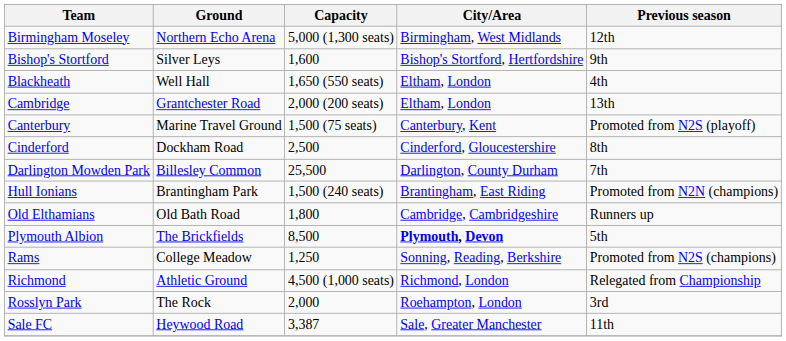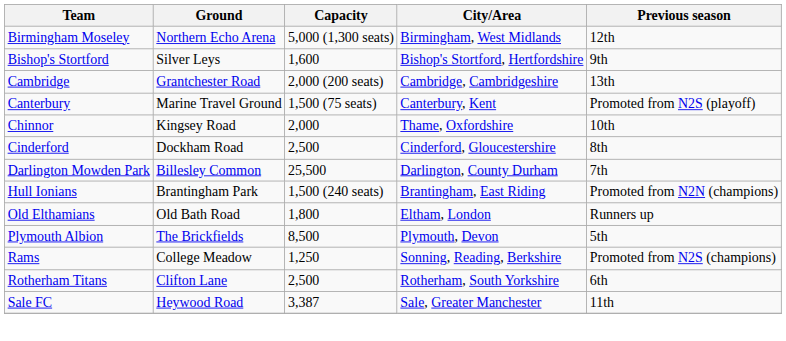- row: Blackheath | Well Hall | 1,650 (550 seats) | Eltham, London | 4th
Cambridge | City/Area: Eltham, London -> Cambridge, Cambridgeshire
+ row: Chinnor | Kingsey Road | 2,000 | Thame, Oxfordshire | 10th
Old Elthamians | City/Area: Cambridge, Cambridgeshire -> Eltham, London
Plymouth Albion | City/Area: bold -> normal
- row: Richmond | Athletic Ground | 4,500 (1,000 seats) | Richmond, London | Relegated from Championship
- row: Rosslyn Park | The Rock | 2,000 | Roehampton, London | 3rd
+ row: Rotherham Titans | Clifton Lane | 2,500 | Rotherham, South Yorkshire | 6th
